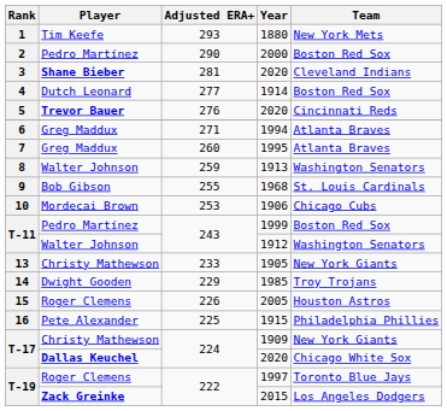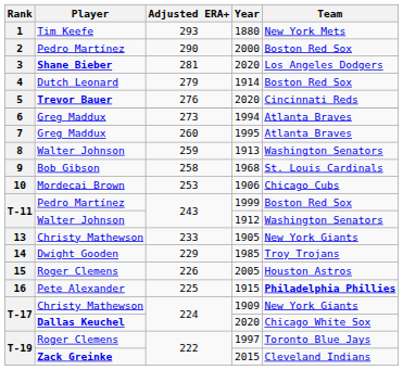3 / 2020 | Team: Cleveland Indians -> Los Angeles Dodgers
1914 | Adjusted ERA+: 277 -> 279
1994 | Adjusted ERA+: 271 -> 273
1968 | Adjusted ERA+: 255 -> 258
1915 | Team: normal -> bold
2015 | Team: Los Angeles Dodgers -> Cleveland Indians
